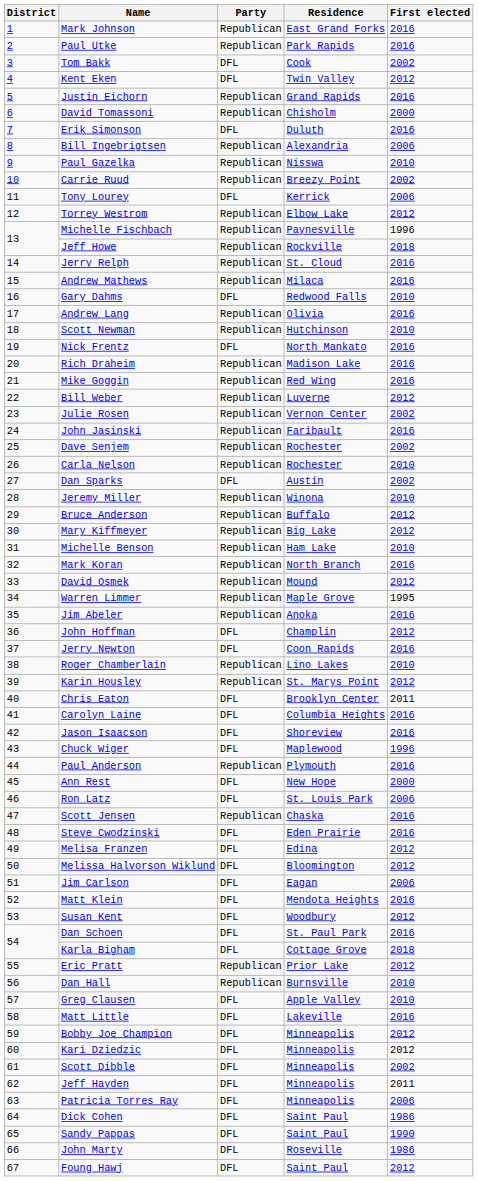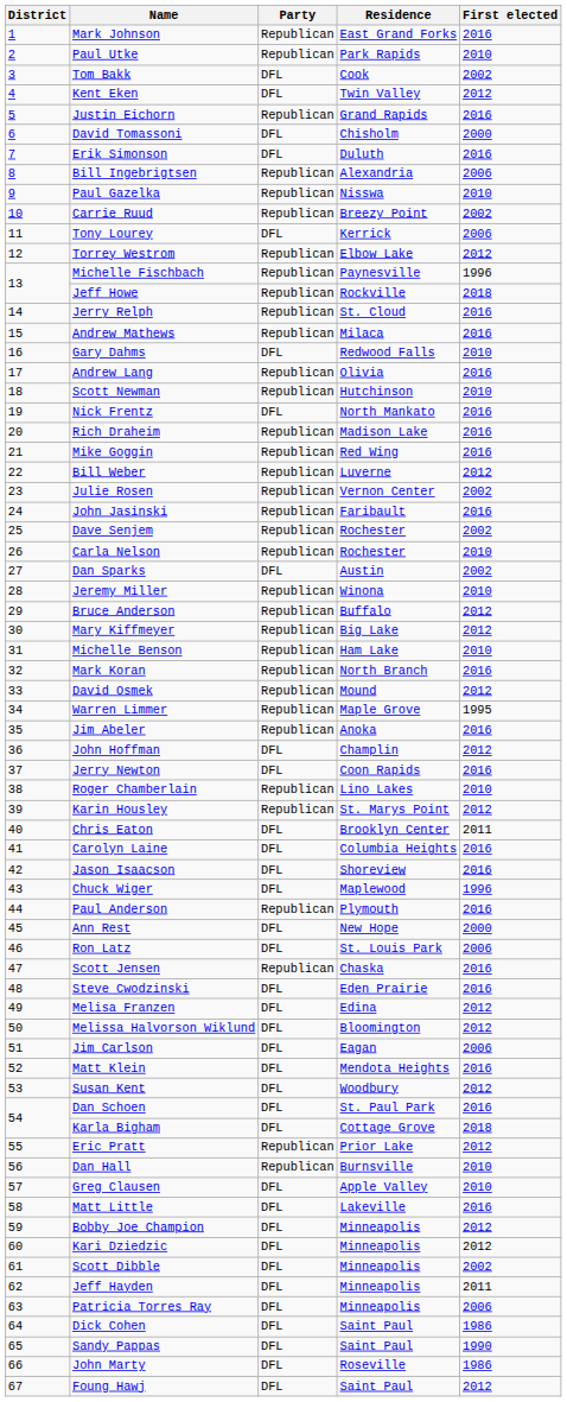Paul Utke | First elected: 2016 -> 2010
David Tomassoni | Party: Republican -> DFL
